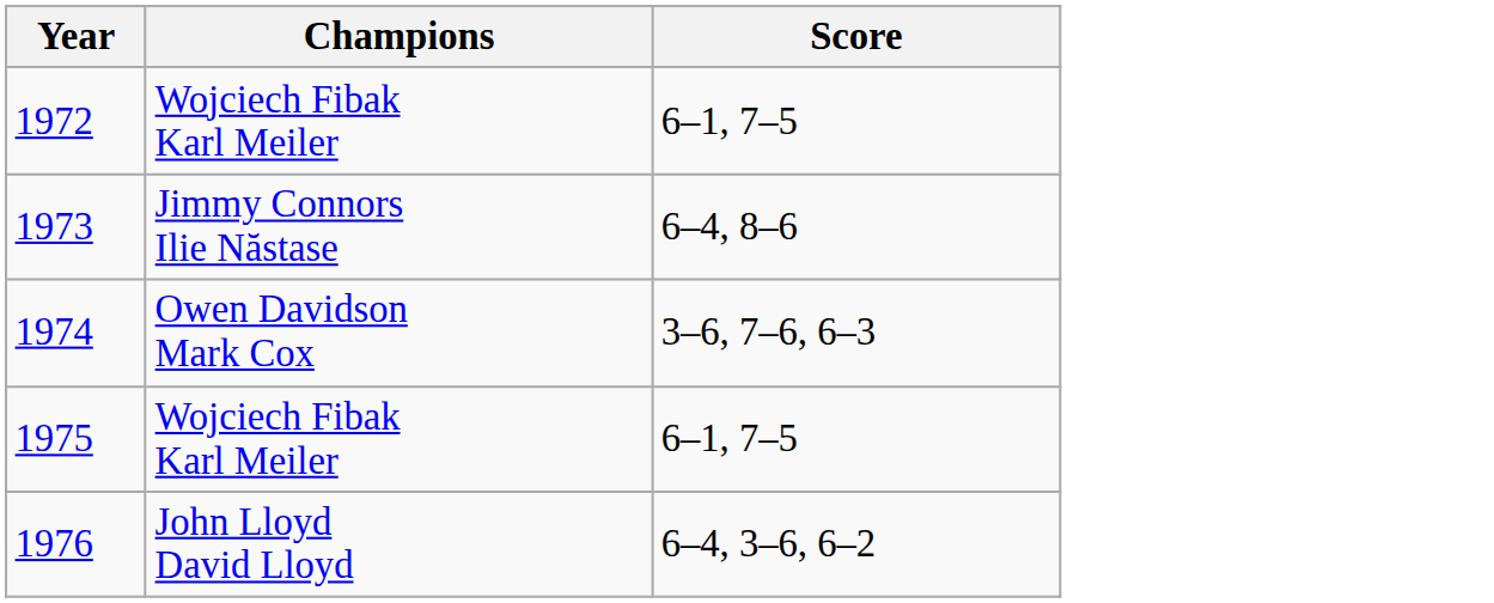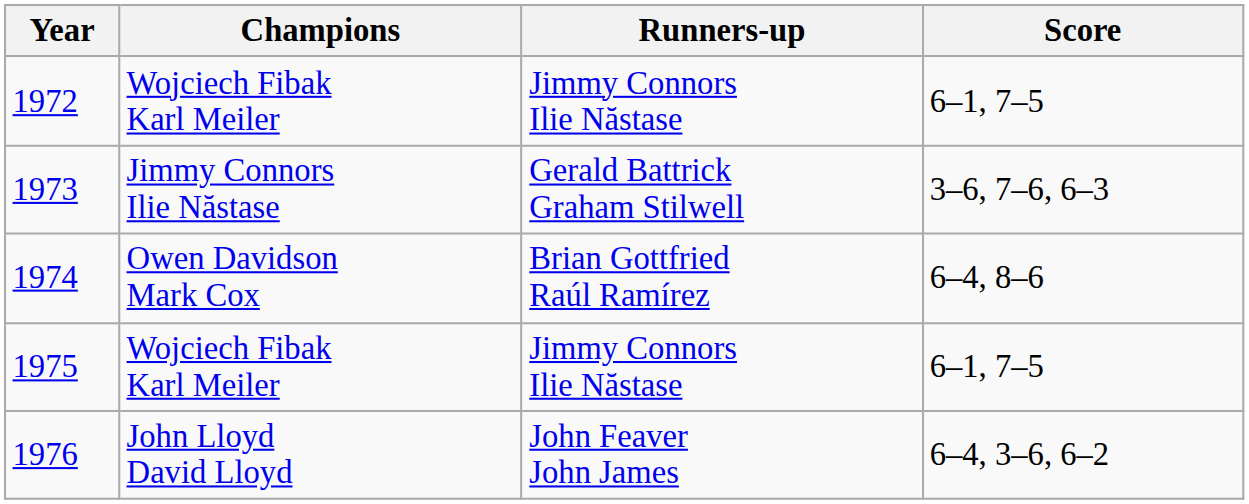+ column: Runners-up | Jimmy Connors Ilie Năstase | Gerald Battrick Graham Stilwell | Brian Gottfried Raúl Ramírez | Jimmy Connors Ilie Năstase | John Feaver John James
1973 | Score: 6–4, 8–6 -> 3–6, 7–6, 6–3
1974 | Score: 3–6, 7–6, 6–3 -> 6–4, 8–6
